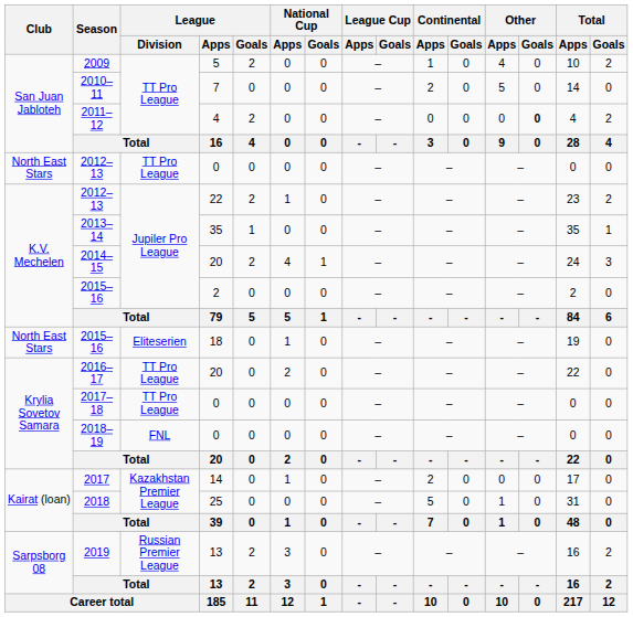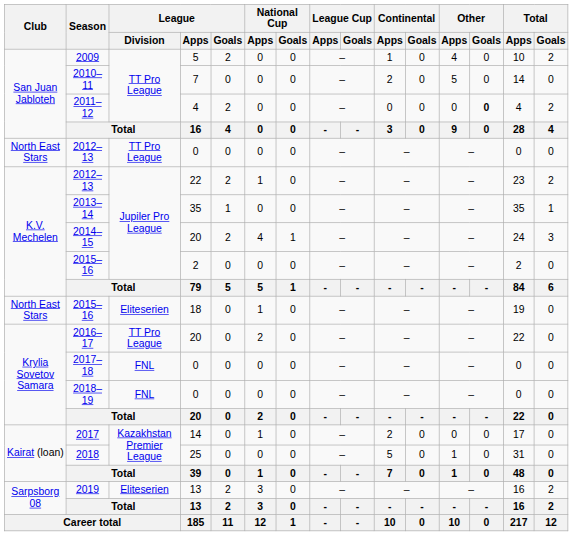2017–18 | League / Division: TT Pro League -> FNL
2019 | League / Division: Russian Premier League -> Eliteserien
